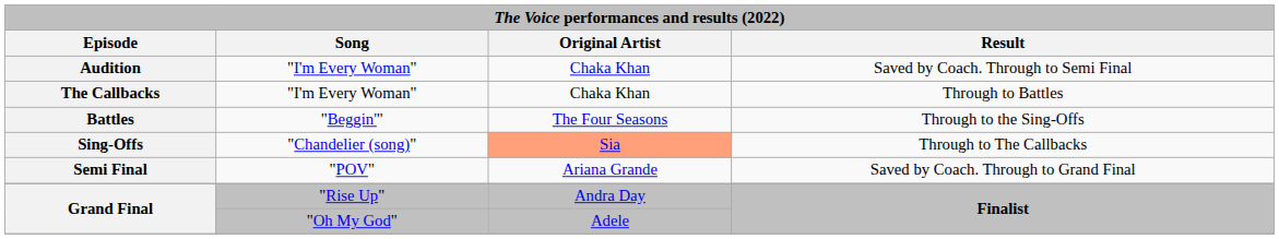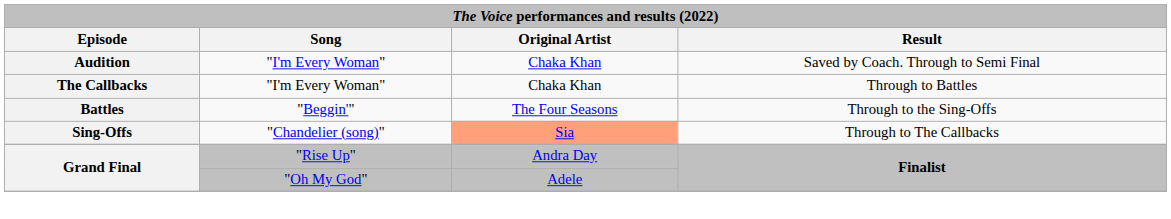- row: Semi Final | "POV" | Ariana Grande | Saved by Coach. Through to Grand Final
